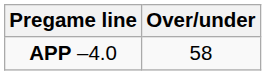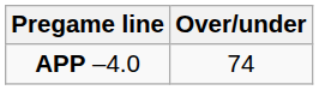APP –4.0 | Over/under: 58 -> 74
